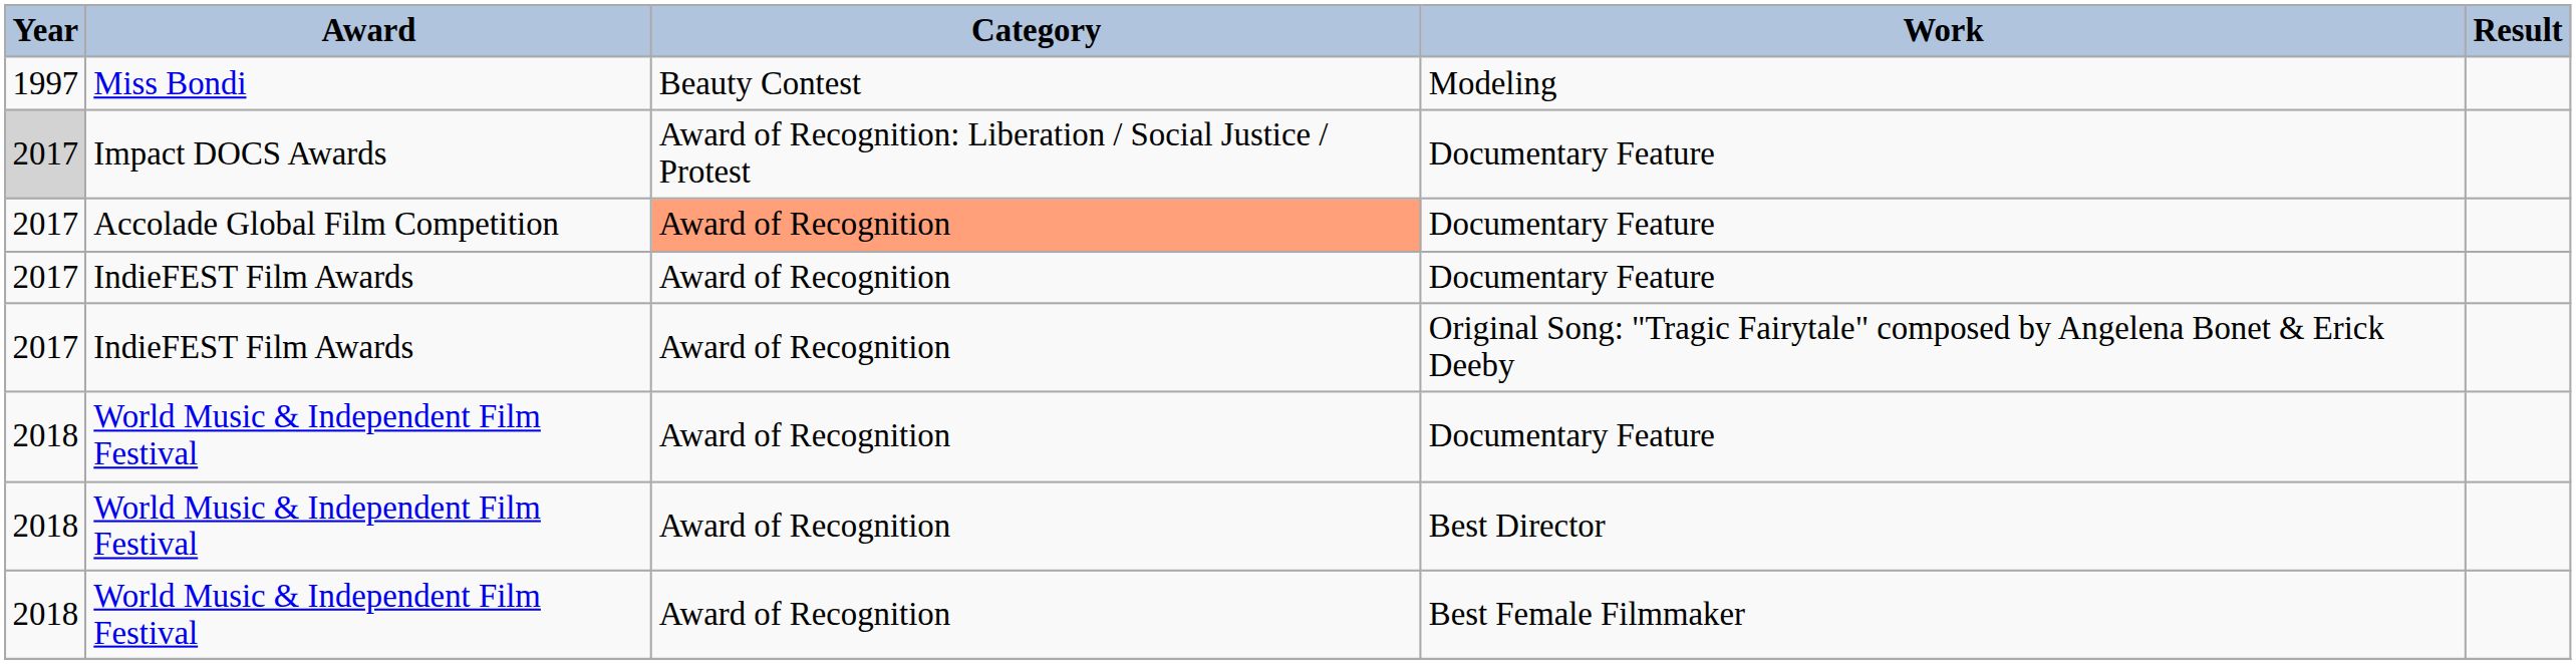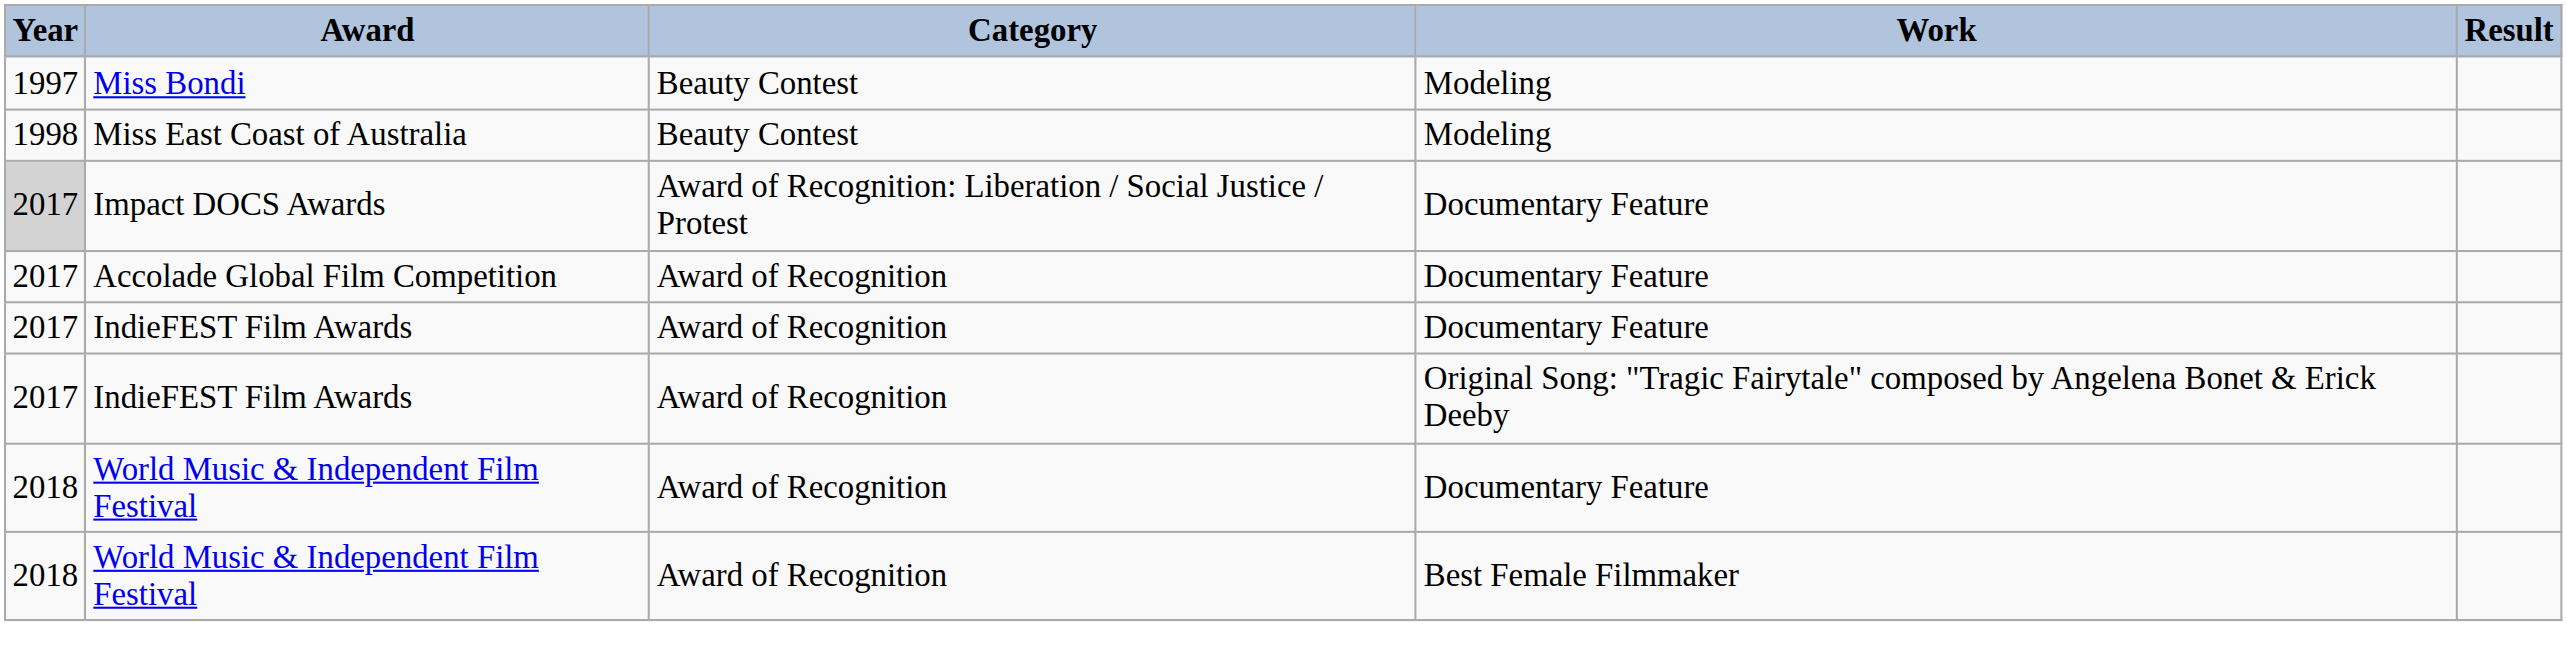+ row: 1998 | Miss East Coast of Australia | Beauty Contest | Modeling
Accolade Global Film Competition | Category: lightsalmon background -> no background
- row: 2018 | World Music & Independent Film Festival | Award of Recognition | Best Director
